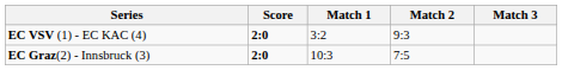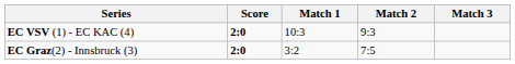EC VSV (1) - EC KAC (4) | Match 1: 3:2 -> 10:3
EC Graz(2) - Innsbruck (3) | Match 1: 10:3 -> 3:2
